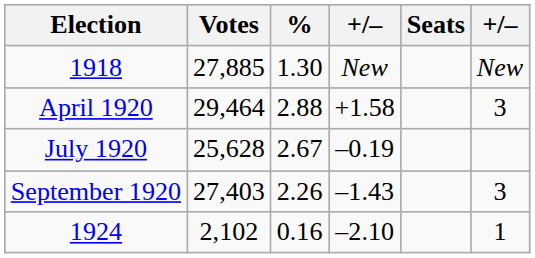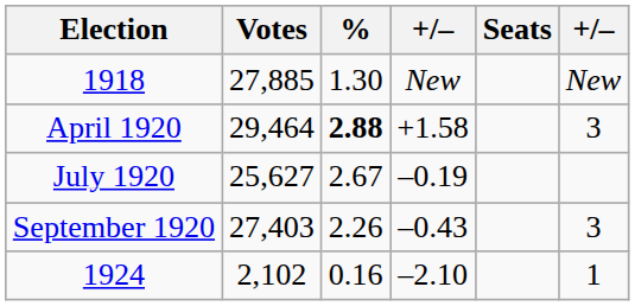April 1920 | %: normal -> bold
July 1920 | Votes: 25,628 -> 25,627
September 1920 | column 4: –1.43 -> –0.43
